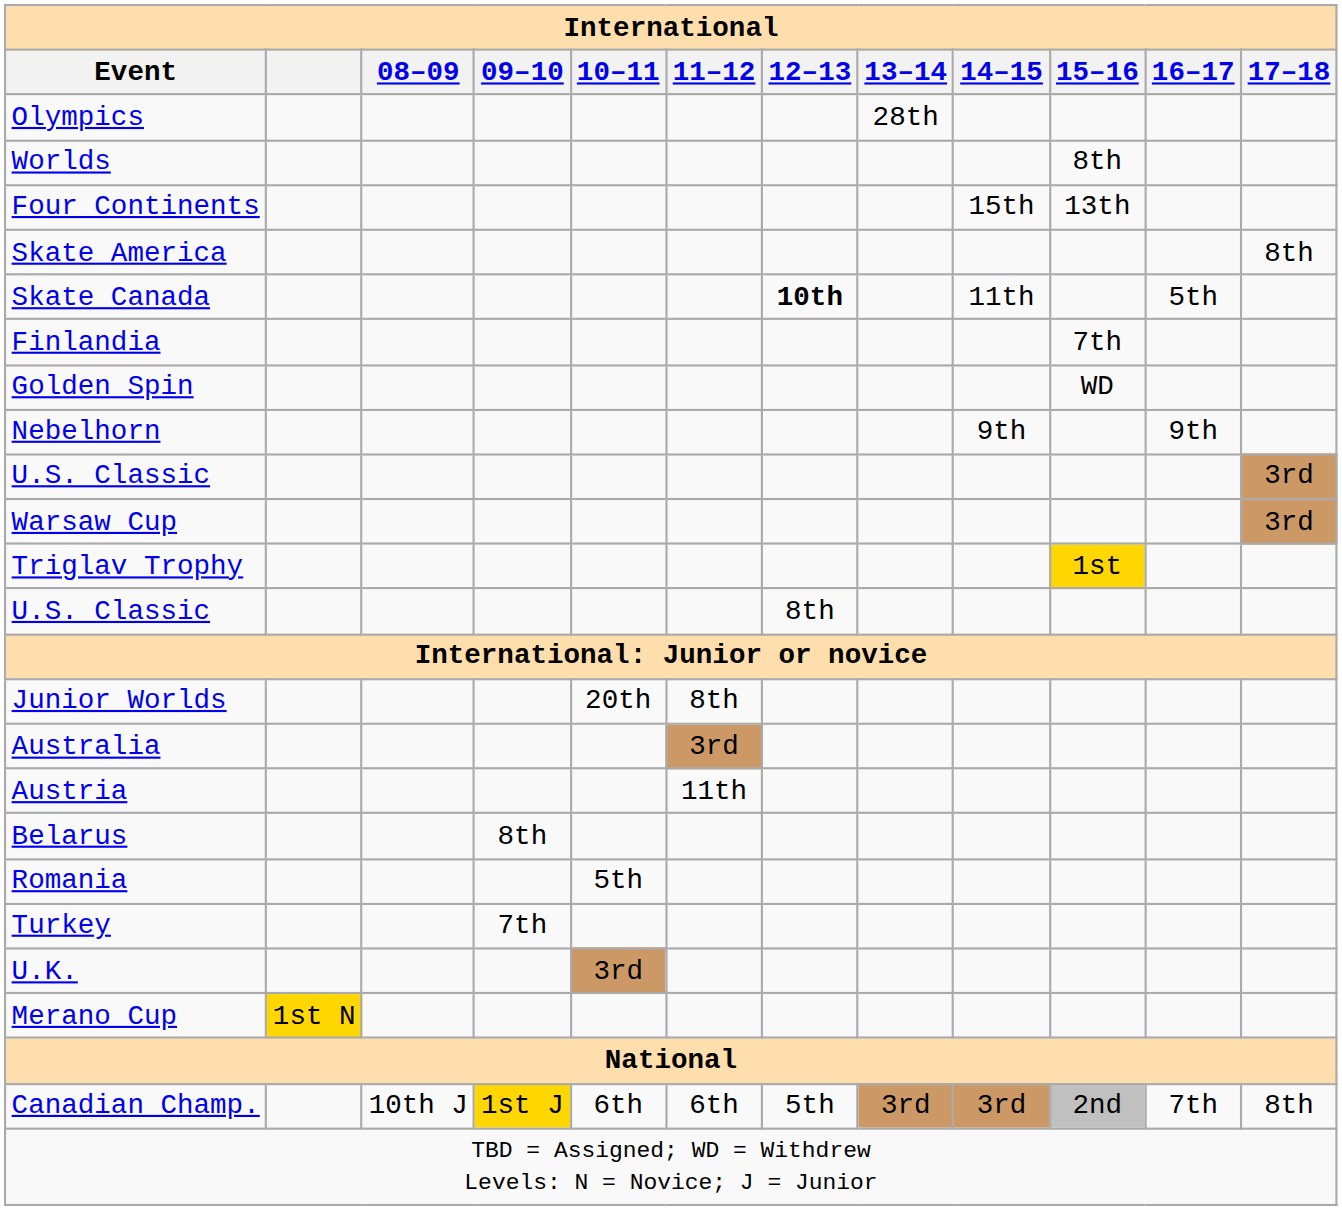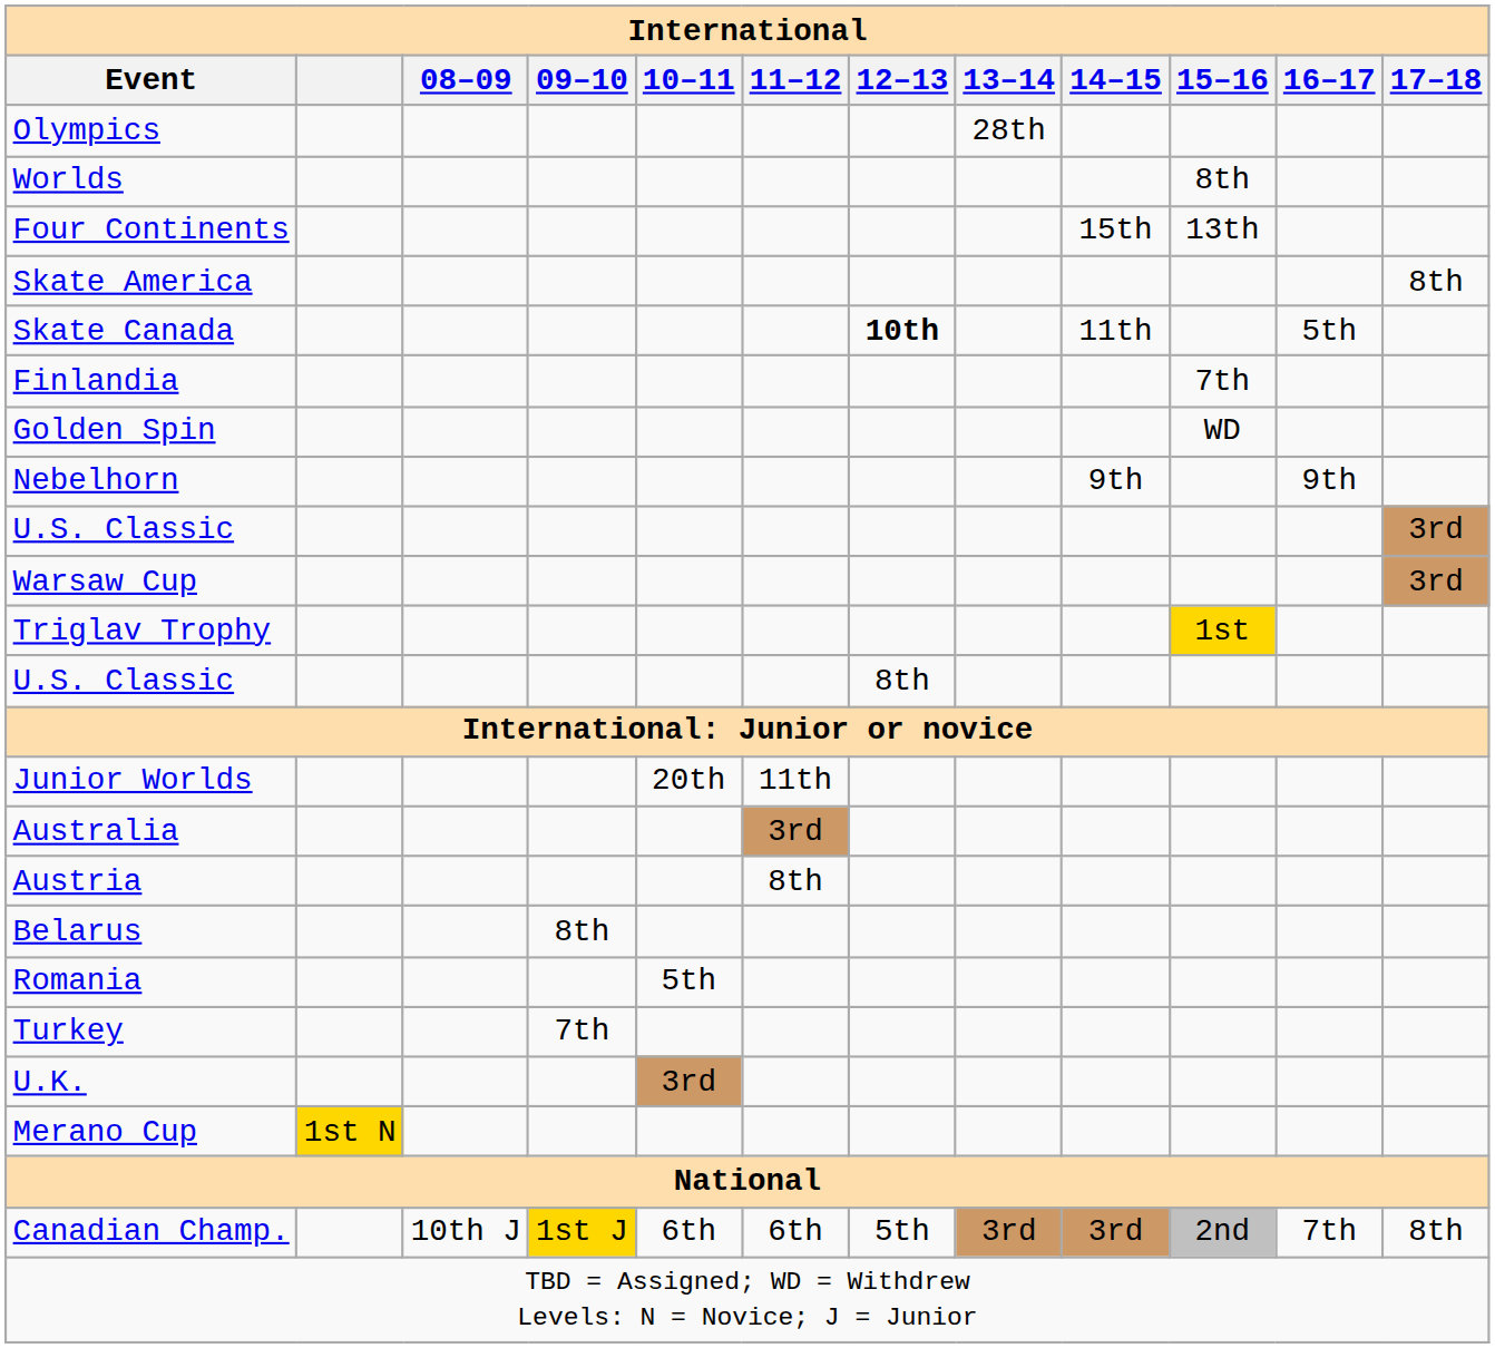Junior Worlds | 11–12: 8th -> 11th
Austria | 11–12: 11th -> 8th
